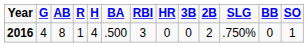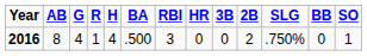columns swapped: G <-> AB
